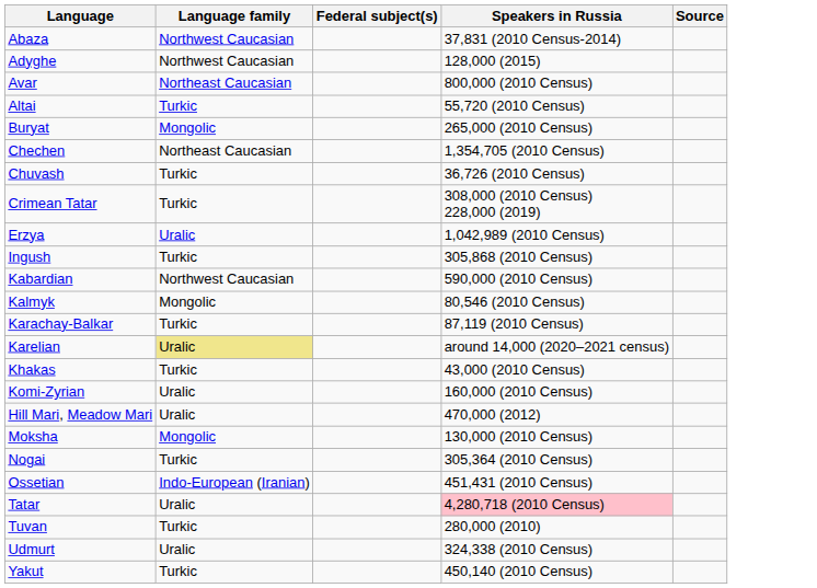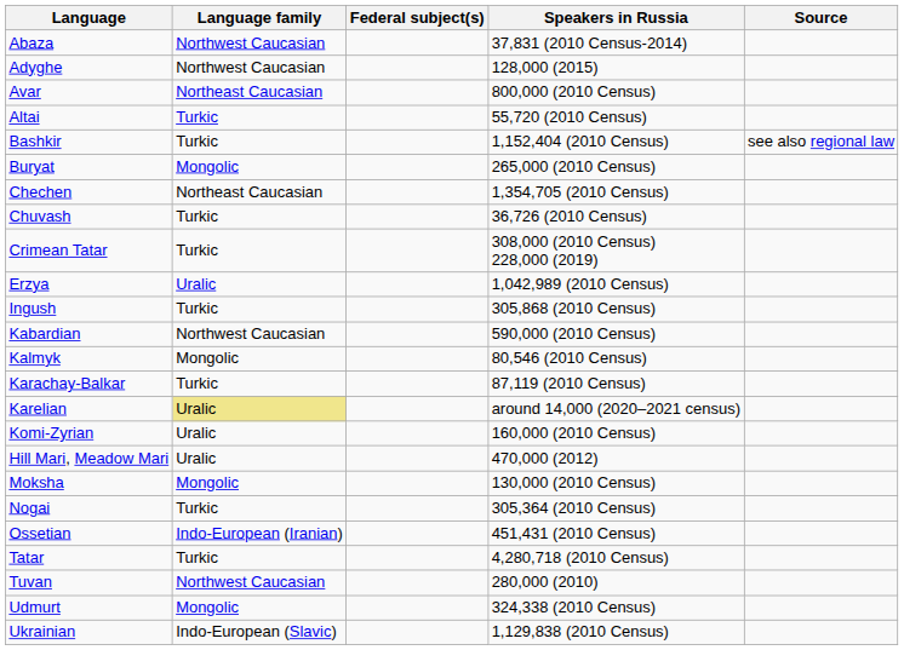+ row: Bashkir | Turkic | 1,152,404 (2010 Census) | see also regional law
- row: Khakas | Turkic | 43,000 (2010 Census)
Tatar | Language family: Uralic -> Turkic
Tatar | Speakers in Russia: pink background -> no background
Tuvan | Language family: Turkic -> Northwest Caucasian
Udmurt | Language family: Uralic -> Mongolic
+ row: Ukrainian | Indo-European (Slavic) | 1,129,838 (2010 Census)
- row: Yakut | Turkic | 450,140 (2010 Census)
